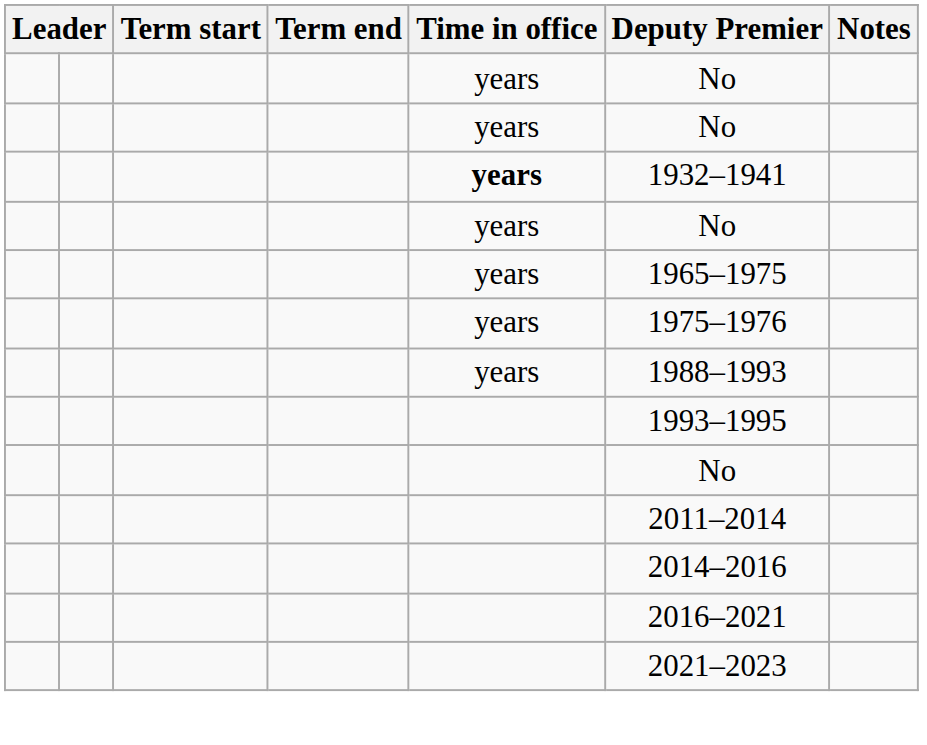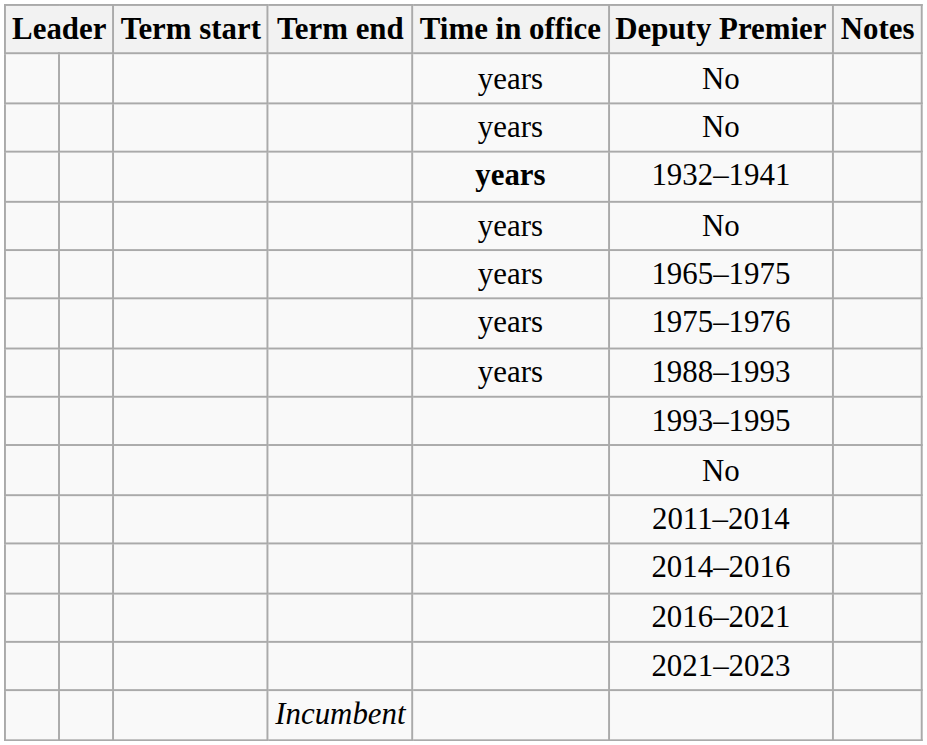+ row: Incumbent
